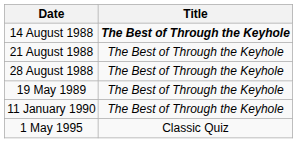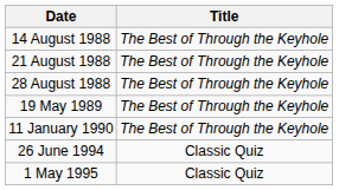14 August 1988 | Title: bold -> normal
+ row: 26 June 1994 | Classic Quiz
